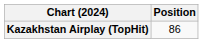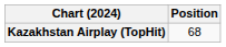Kazakhstan Airplay (TopHit) | Position: 86 -> 68
